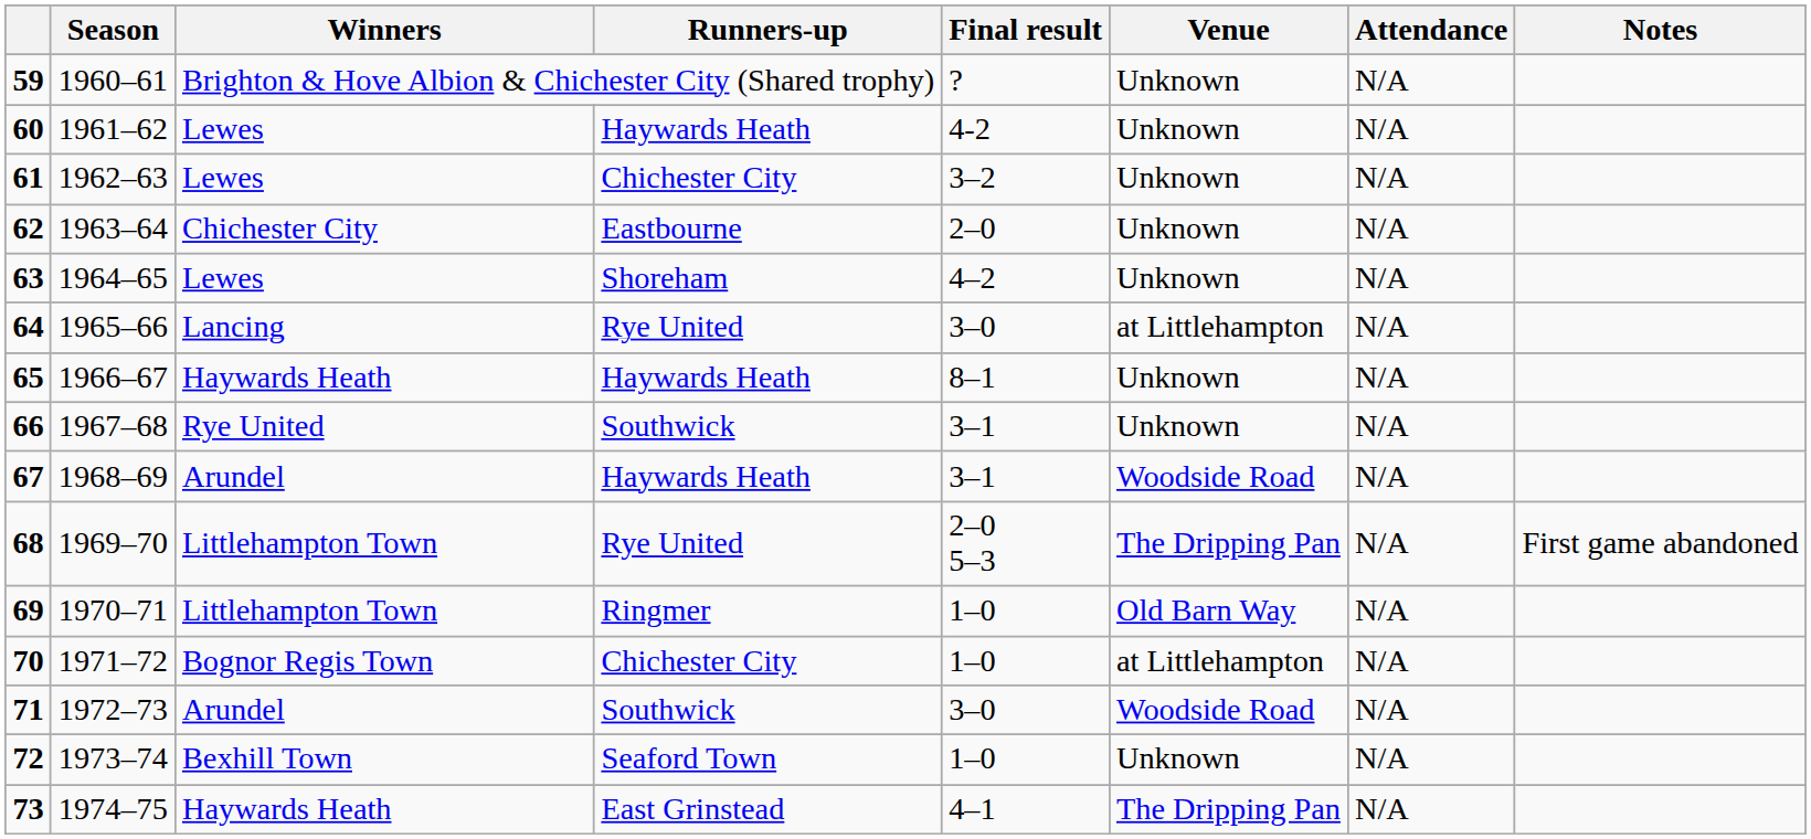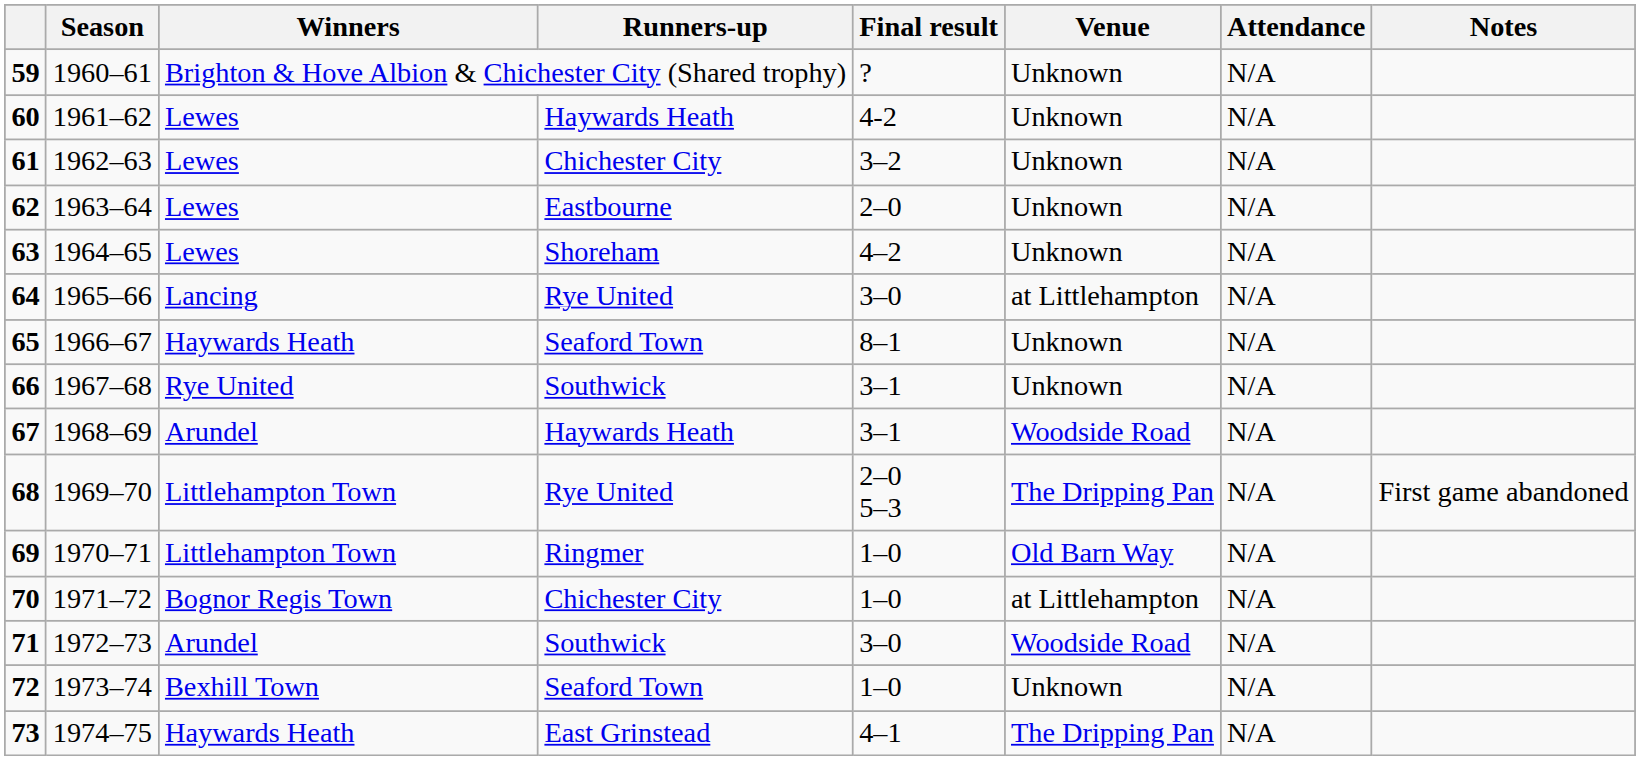62 | Winners: Chichester City -> Lewes
65 | Runners-up: Haywards Heath -> Seaford Town
